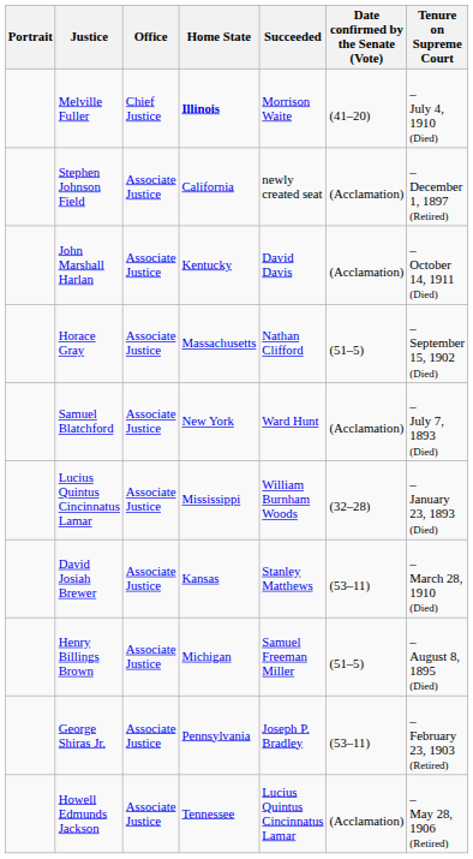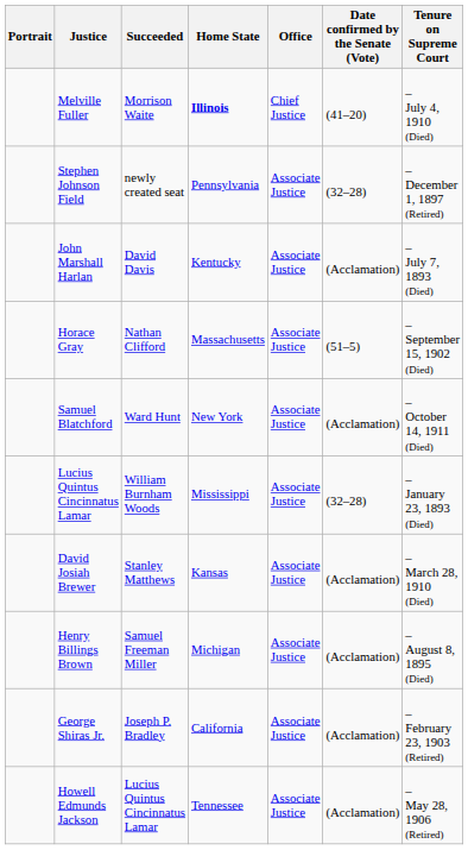columns swapped: Office <-> Succeeded
Stephen Johnson Field | Home State: California -> Pennsylvania
Stephen Johnson Field | Date confirmed by the Senate (Vote): (Acclamation) -> (32–28)
John Marshall Harlan | Tenure on Supreme Court: – October 14, 1911 (Died) -> – July 7, 1893 (Died)
Samuel Blatchford | Tenure on Supreme Court: – July 7, 1893 (Died) -> – October 14, 1911 (Died)
David Josiah Brewer | Date confirmed by the Senate (Vote): (53–11) -> (Acclamation)
Henry Billings Brown | Date confirmed by the Senate (Vote): (51–5) -> (Acclamation)
George Shiras Jr. | Home State: Pennsylvania -> California
George Shiras Jr. | Date confirmed by the Senate (Vote): (53–11) -> (Acclamation)
